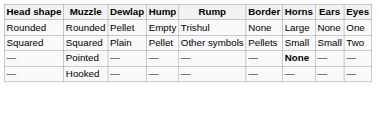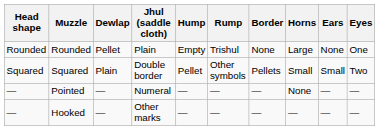+ column: Jhul (saddle cloth) | Plain | Double border | Numeral | Other marks
Pointed | Horns: bold -> normal
